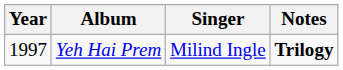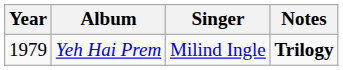Yeh Hai Prem | Year: 1997 -> 1979
